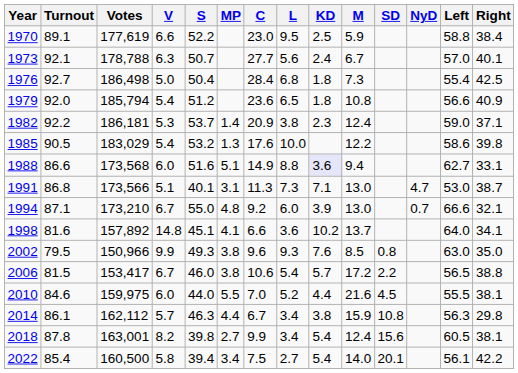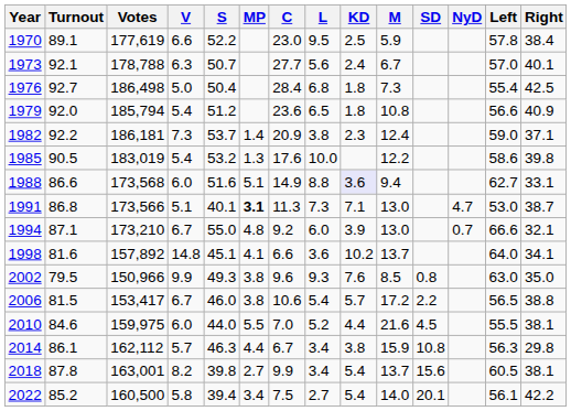1970 | Left: 58.8 -> 57.8
1982 | V: 5.3 -> 7.3
1985 | Votes: 183,029 -> 183,019
1991 | MP: normal -> bold
2018 | M: 12.4 -> 13.7
2022 | Turnout: 85.4 -> 85.2
